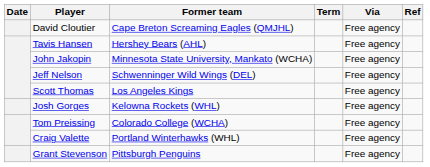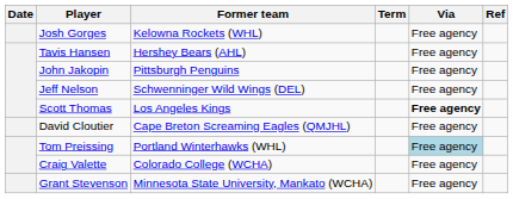rows swapped: David Cloutier <-> Josh Gorges
John Jakopin | Former team: Minnesota State University, Mankato (WCHA) -> Pittsburgh Penguins
Scott Thomas | Via: normal -> bold
Tom Preissing | Former team: Colorado College (WCHA) -> Portland Winterhawks (WHL)
Tom Preissing | Via: no background -> lightblue background
Craig Valette | Former team: Portland Winterhawks (WHL) -> Colorado College (WCHA)
Grant Stevenson | Former team: Pittsburgh Penguins -> Minnesota State University, Mankato (WCHA)
